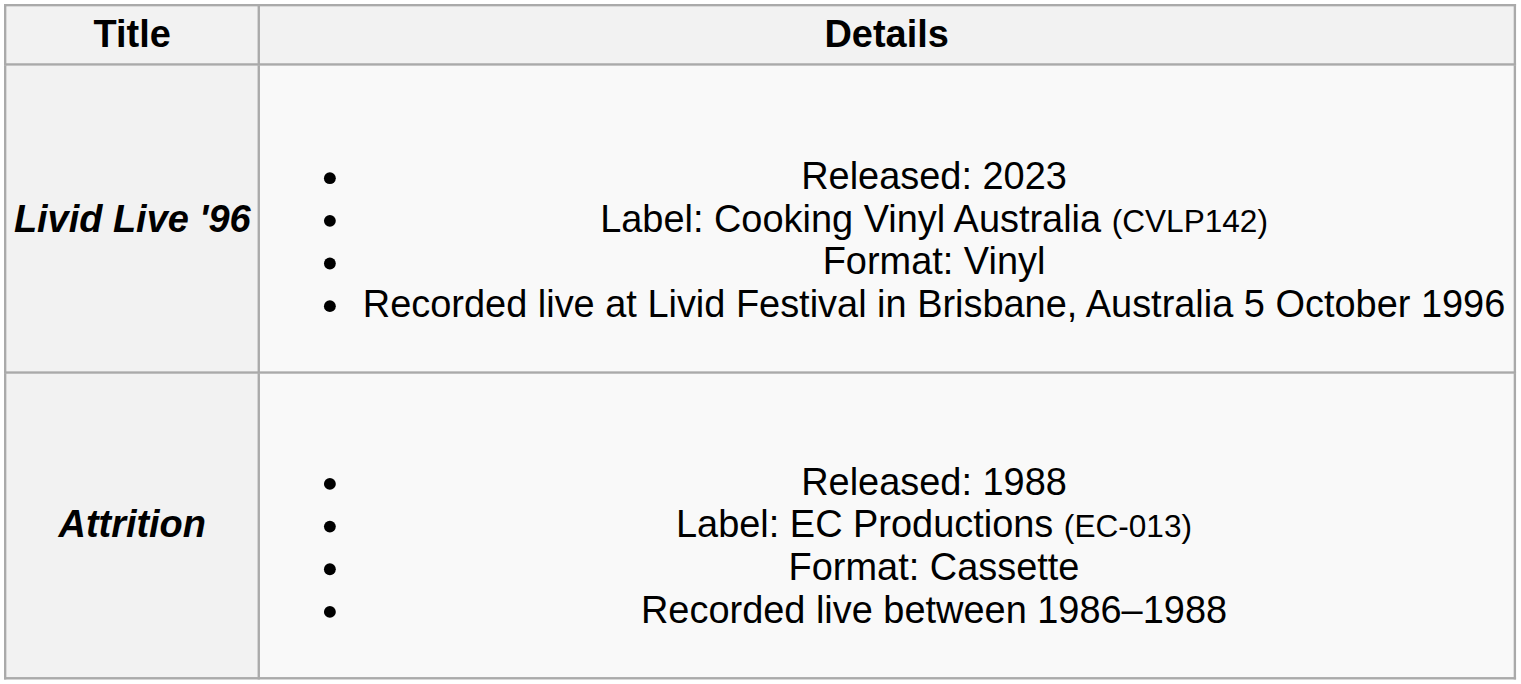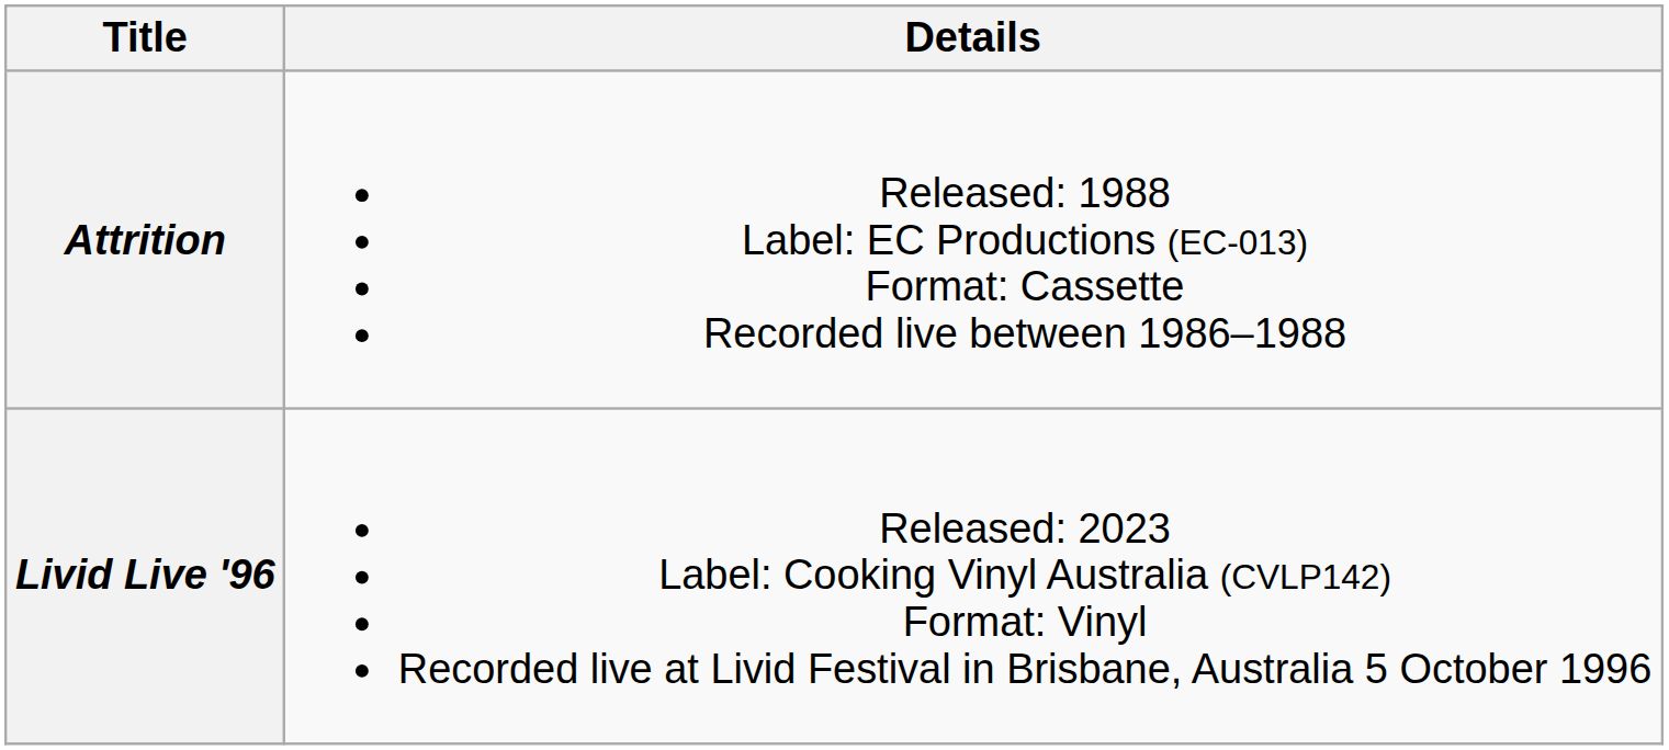rows swapped: Attrition <-> Livid Live '96
